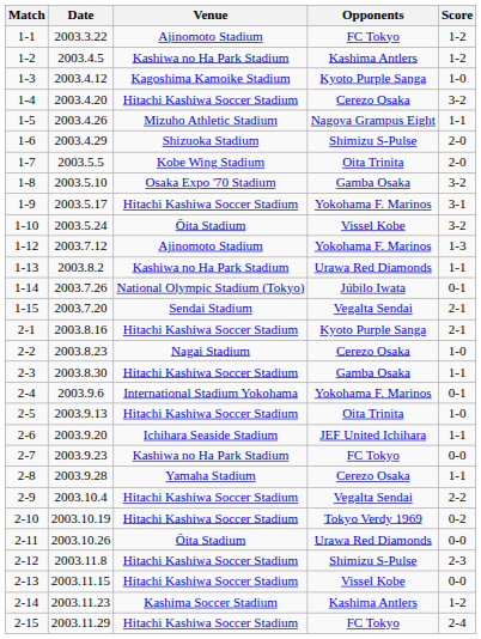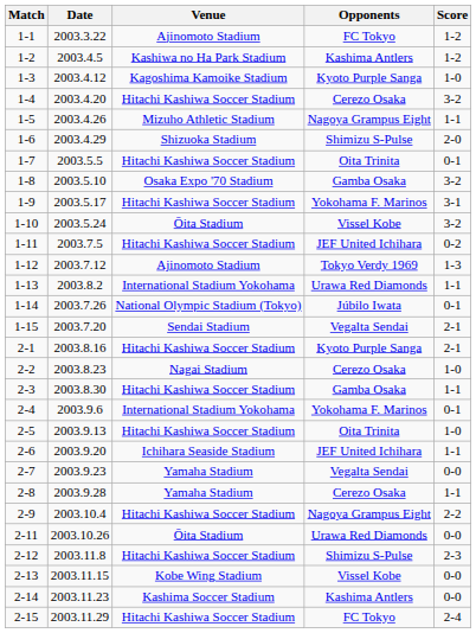1-7 | Venue: Kobe Wing Stadium -> Hitachi Kashiwa Soccer Stadium
1-7 | Score: 2-0 -> 0-1
+ row: 1-11 | 2003.7.5 | Hitachi Kashiwa Soccer Stadium | JEF United Ichihara | 0-2
1-12 | Opponents: Yokohama F. Marinos -> Tokyo Verdy 1969
1-13 | Venue: Kashiwa no Ha Park Stadium -> International Stadium Yokohama
2-7 | Venue: Kashiwa no Ha Park Stadium -> Yamaha Stadium
2-7 | Opponents: FC Tokyo -> Vegalta Sendai
2-9 | Opponents: Vegalta Sendai -> Nagoya Grampus Eight
- row: 2-10 | 2003.10.19 | Hitachi Kashiwa Soccer Stadium | Tokyo Verdy 1969 | 0-2
2-13 | Venue: Hitachi Kashiwa Soccer Stadium -> Kobe Wing Stadium
2-14 | Score: 1-2 -> 0-0
